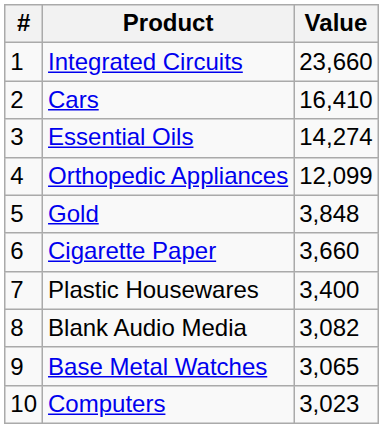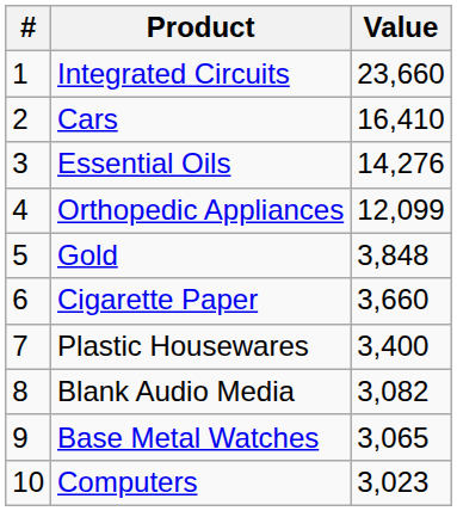Essential Oils | Value: 14,274 -> 14,276
